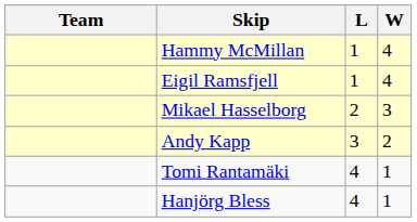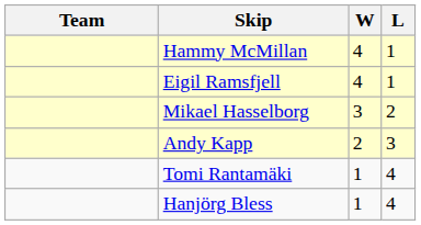columns swapped: W <-> L
